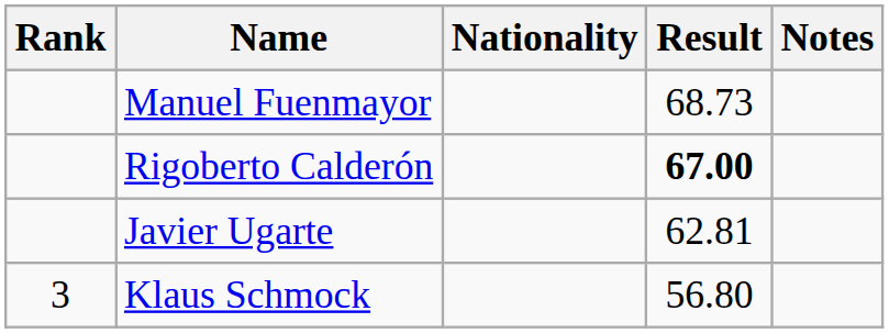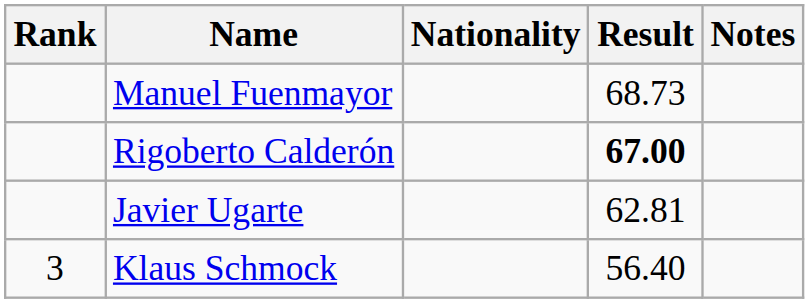Klaus Schmock | Result: 56.80 -> 56.40
